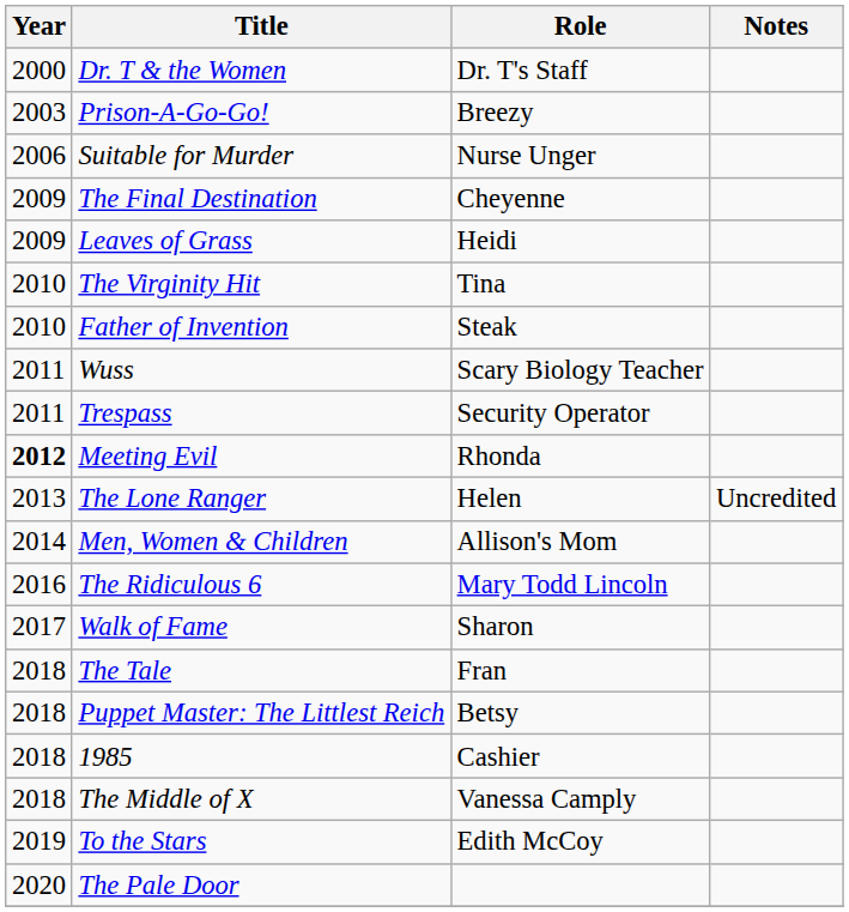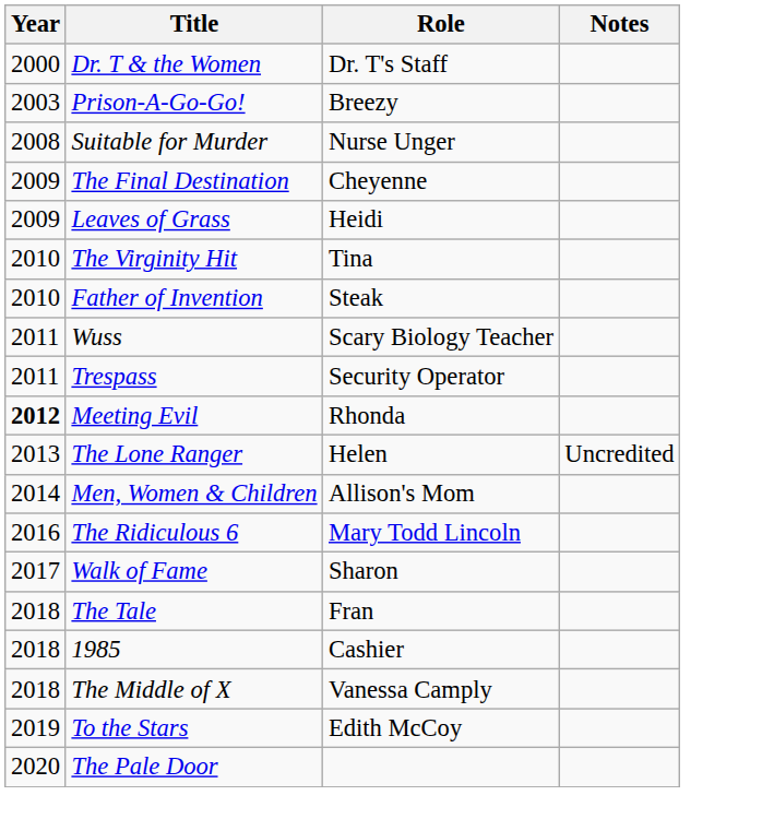Suitable for Murder | Year: 2006 -> 2008
- row: 2018 | Puppet Master: The Littlest Reich | Betsy
